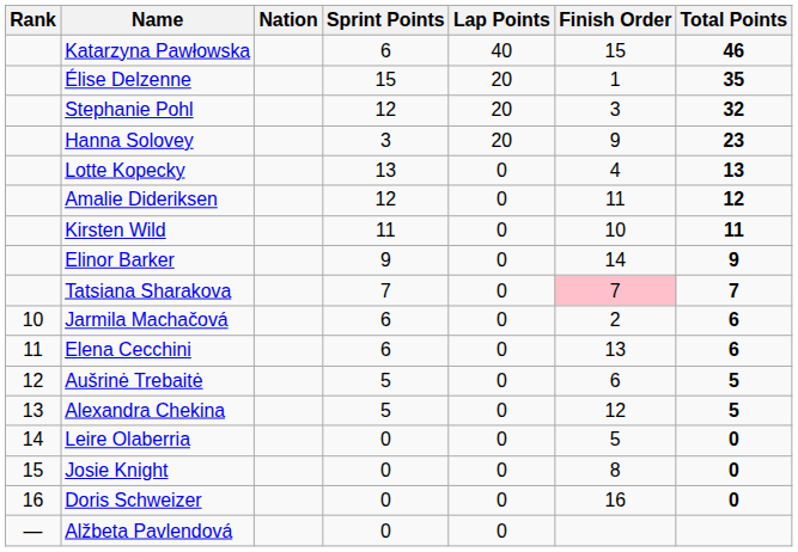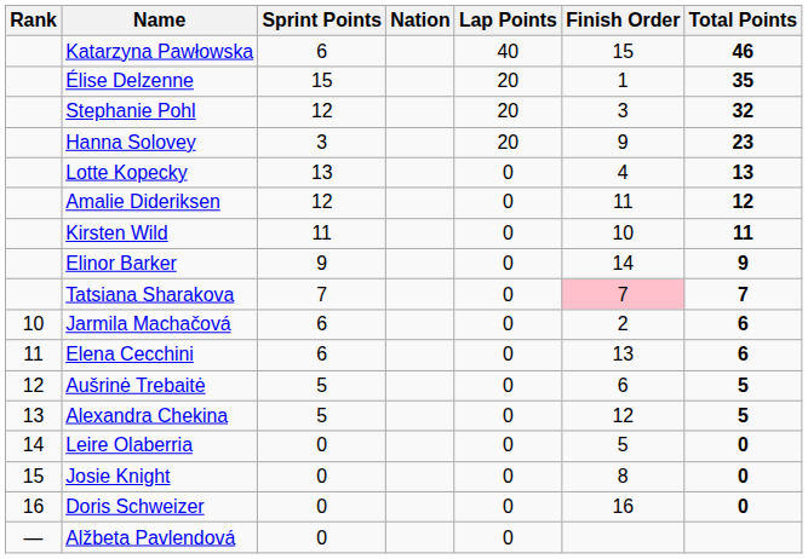columns swapped: Nation <-> Sprint Points
